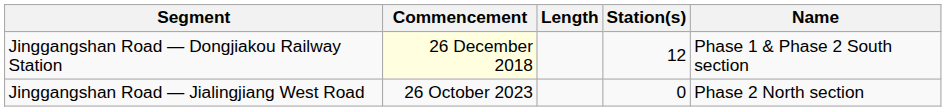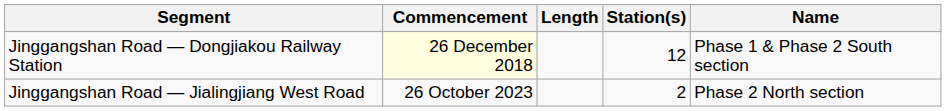Jinggangshan Road — Jialingjiang West Road | Station(s): 0 -> 2
